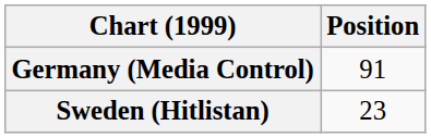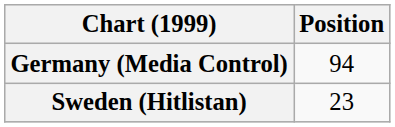Germany (Media Control) | Position: 91 -> 94
